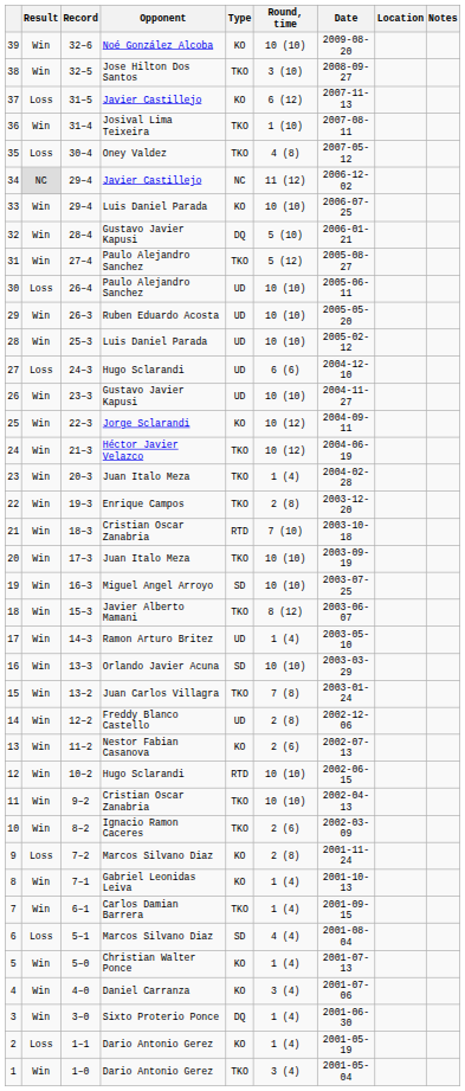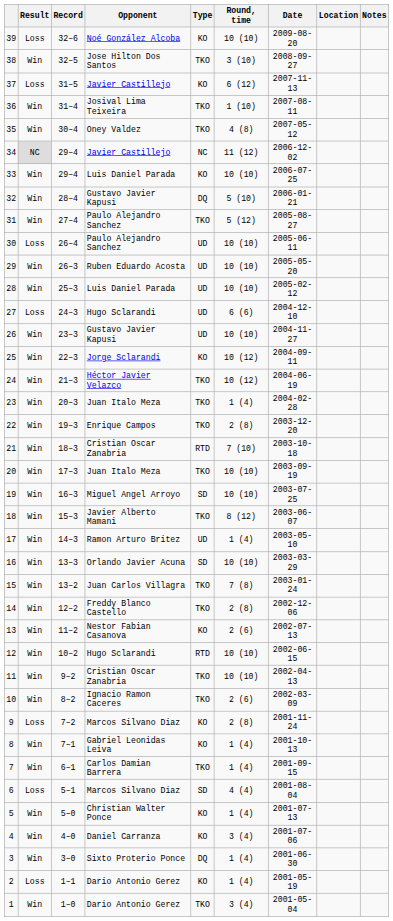39 | Result: Win -> Loss
35 | Result: Loss -> Win
14 | Type: UD -> TKO
